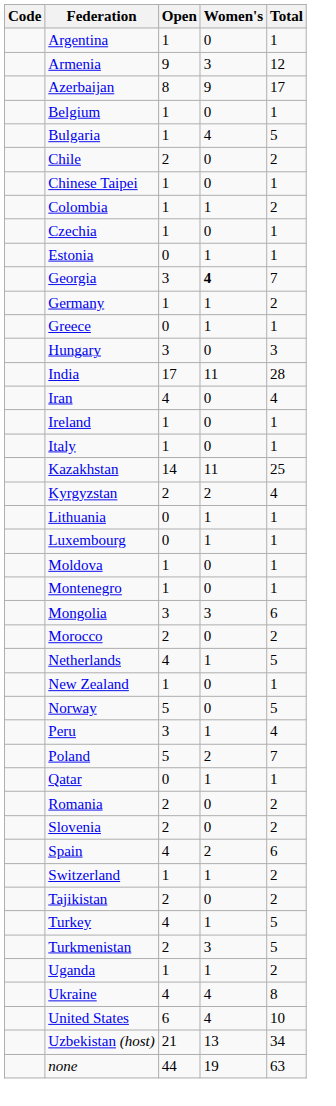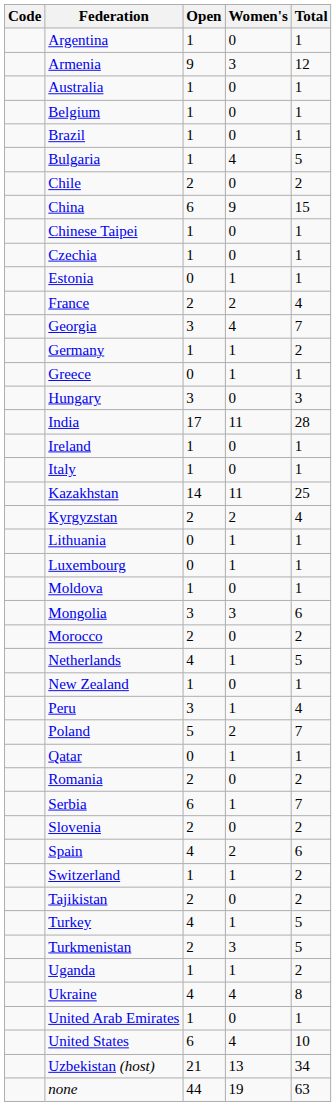+ row: Australia | 1 | 0 | 1
- row: Azerbaijan | 8 | 9 | 17
+ row: Brazil | 1 | 0 | 1
+ row: China | 6 | 9 | 15
- row: Colombia | 1 | 1 | 2
+ row: France | 2 | 2 | 4
Georgia | Women's: bold -> normal
- row: Iran | 4 | 0 | 4
- row: Montenegro | 1 | 0 | 1
- row: Norway | 5 | 0 | 5
+ row: Serbia | 6 | 1 | 7
+ row: United Arab Emirates | 1 | 0 | 1
